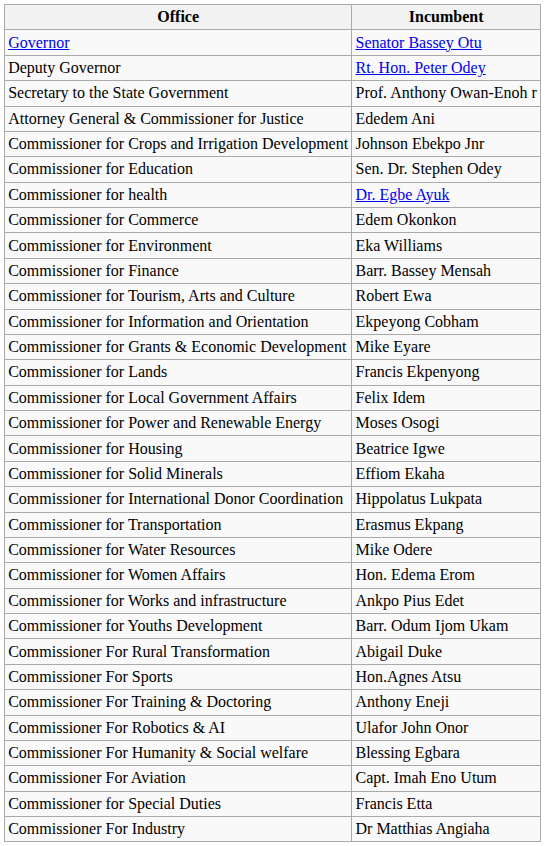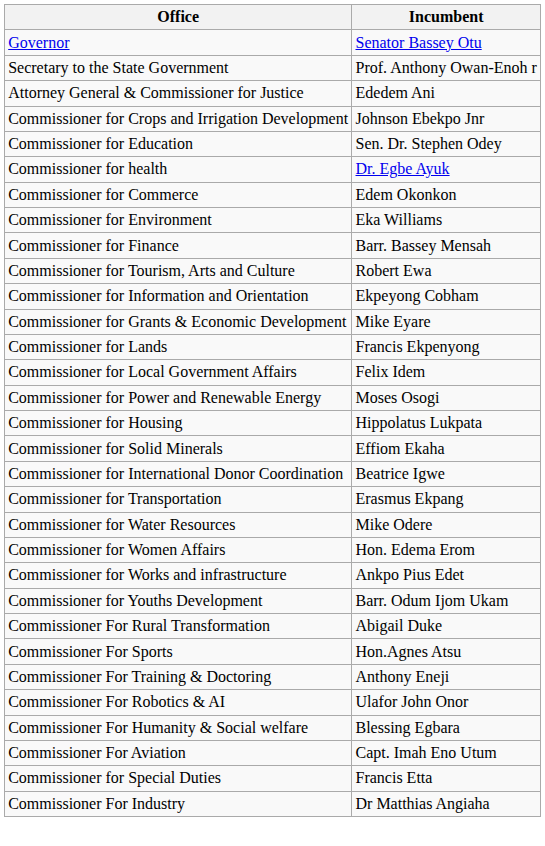- row: Deputy Governor | Rt. Hon. Peter Odey
Commissioner for Housing | Incumbent: Beatrice Igwe -> Hippolatus Lukpata
Commissioner for International Donor Coordination | Incumbent: Hippolatus Lukpata -> Beatrice Igwe
